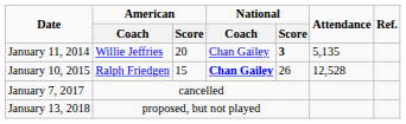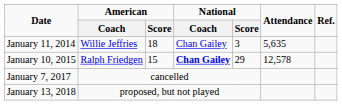January 11, 2014 | American / Score: 20 -> 18
January 11, 2014 | National / Score: bold -> normal
January 11, 2014 | Attendance: 5,135 -> 5,635
January 10, 2015 | National / Score: 26 -> 29
January 10, 2015 | Attendance: 12,528 -> 12,578
